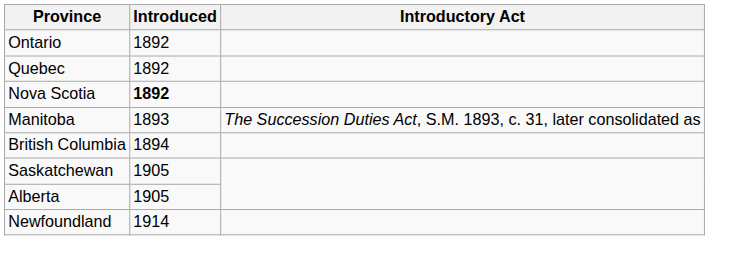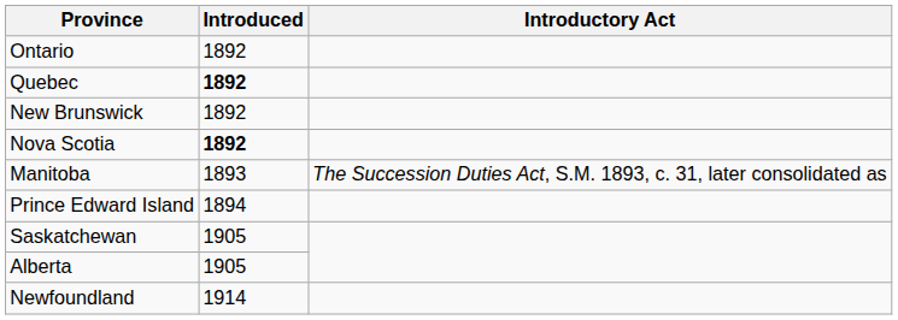Quebec | Introduced: normal -> bold
+ row: New Brunswick | 1892
+ row: Prince Edward Island | 1894
- row: British Columbia | 1894
